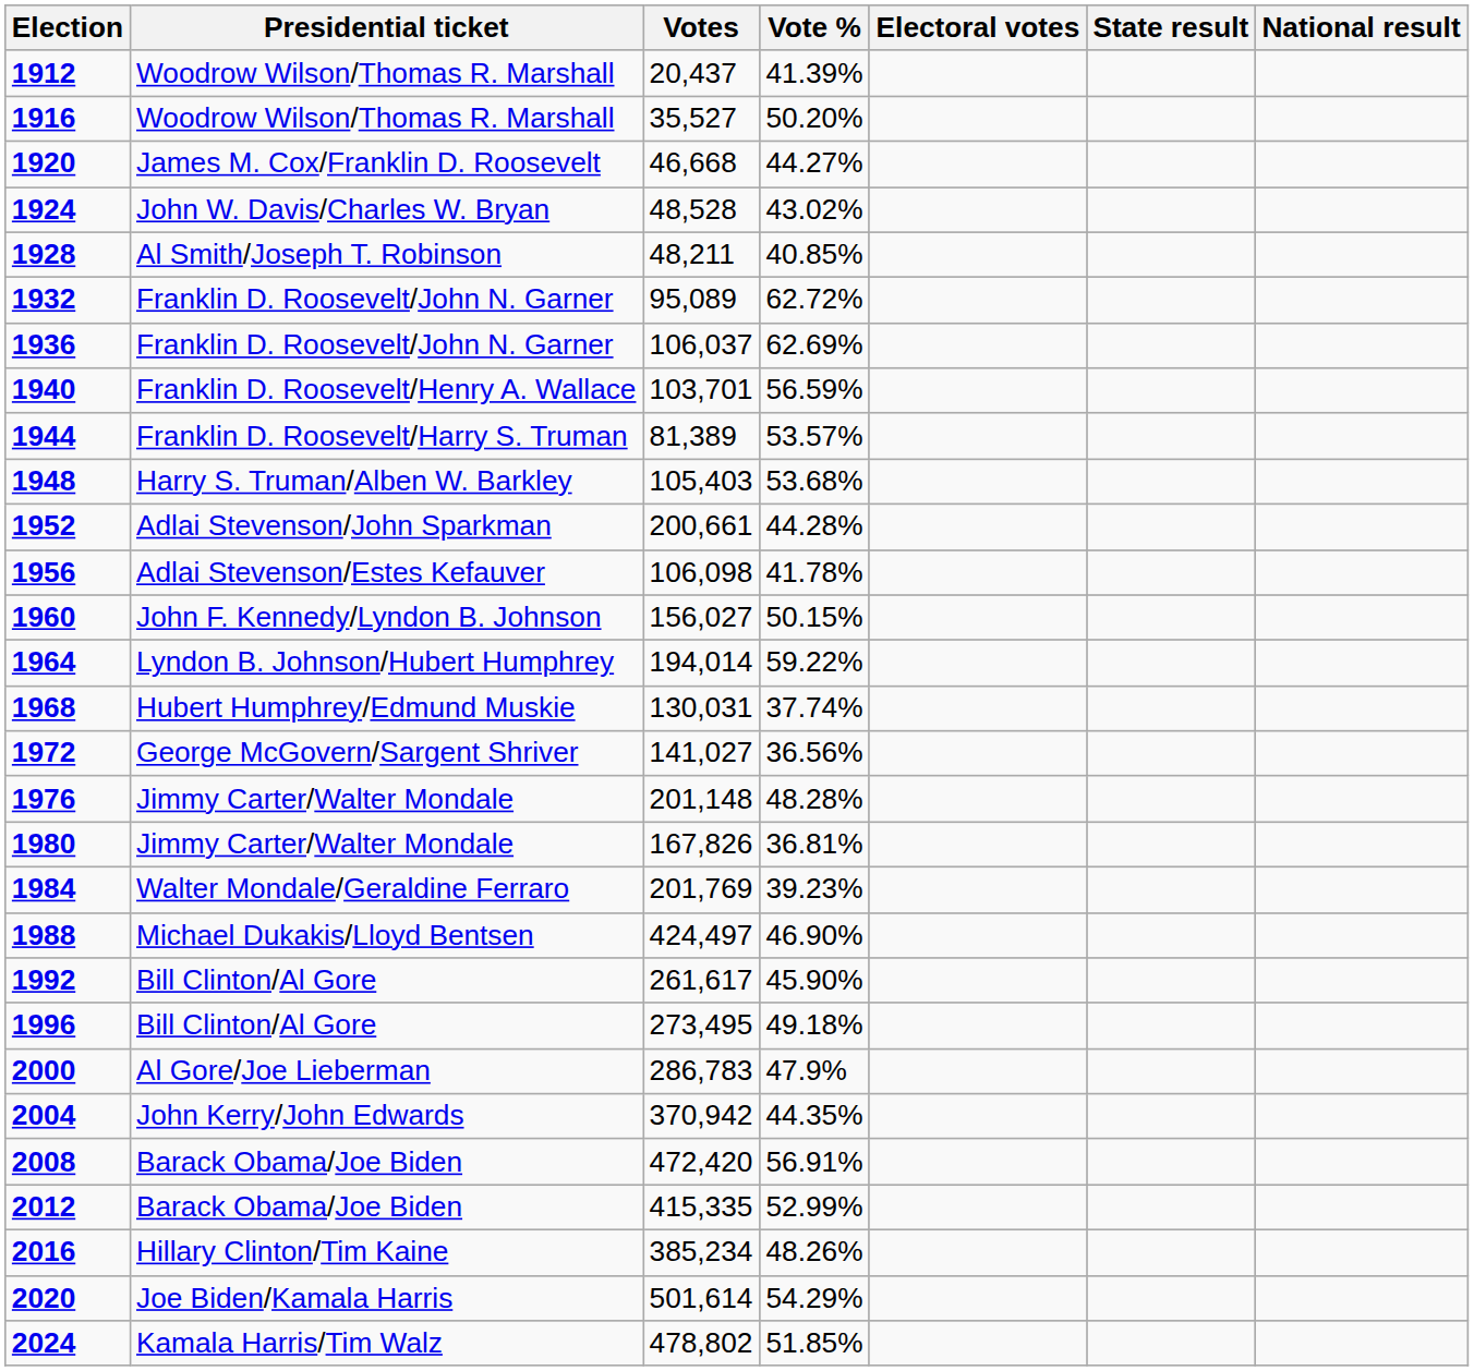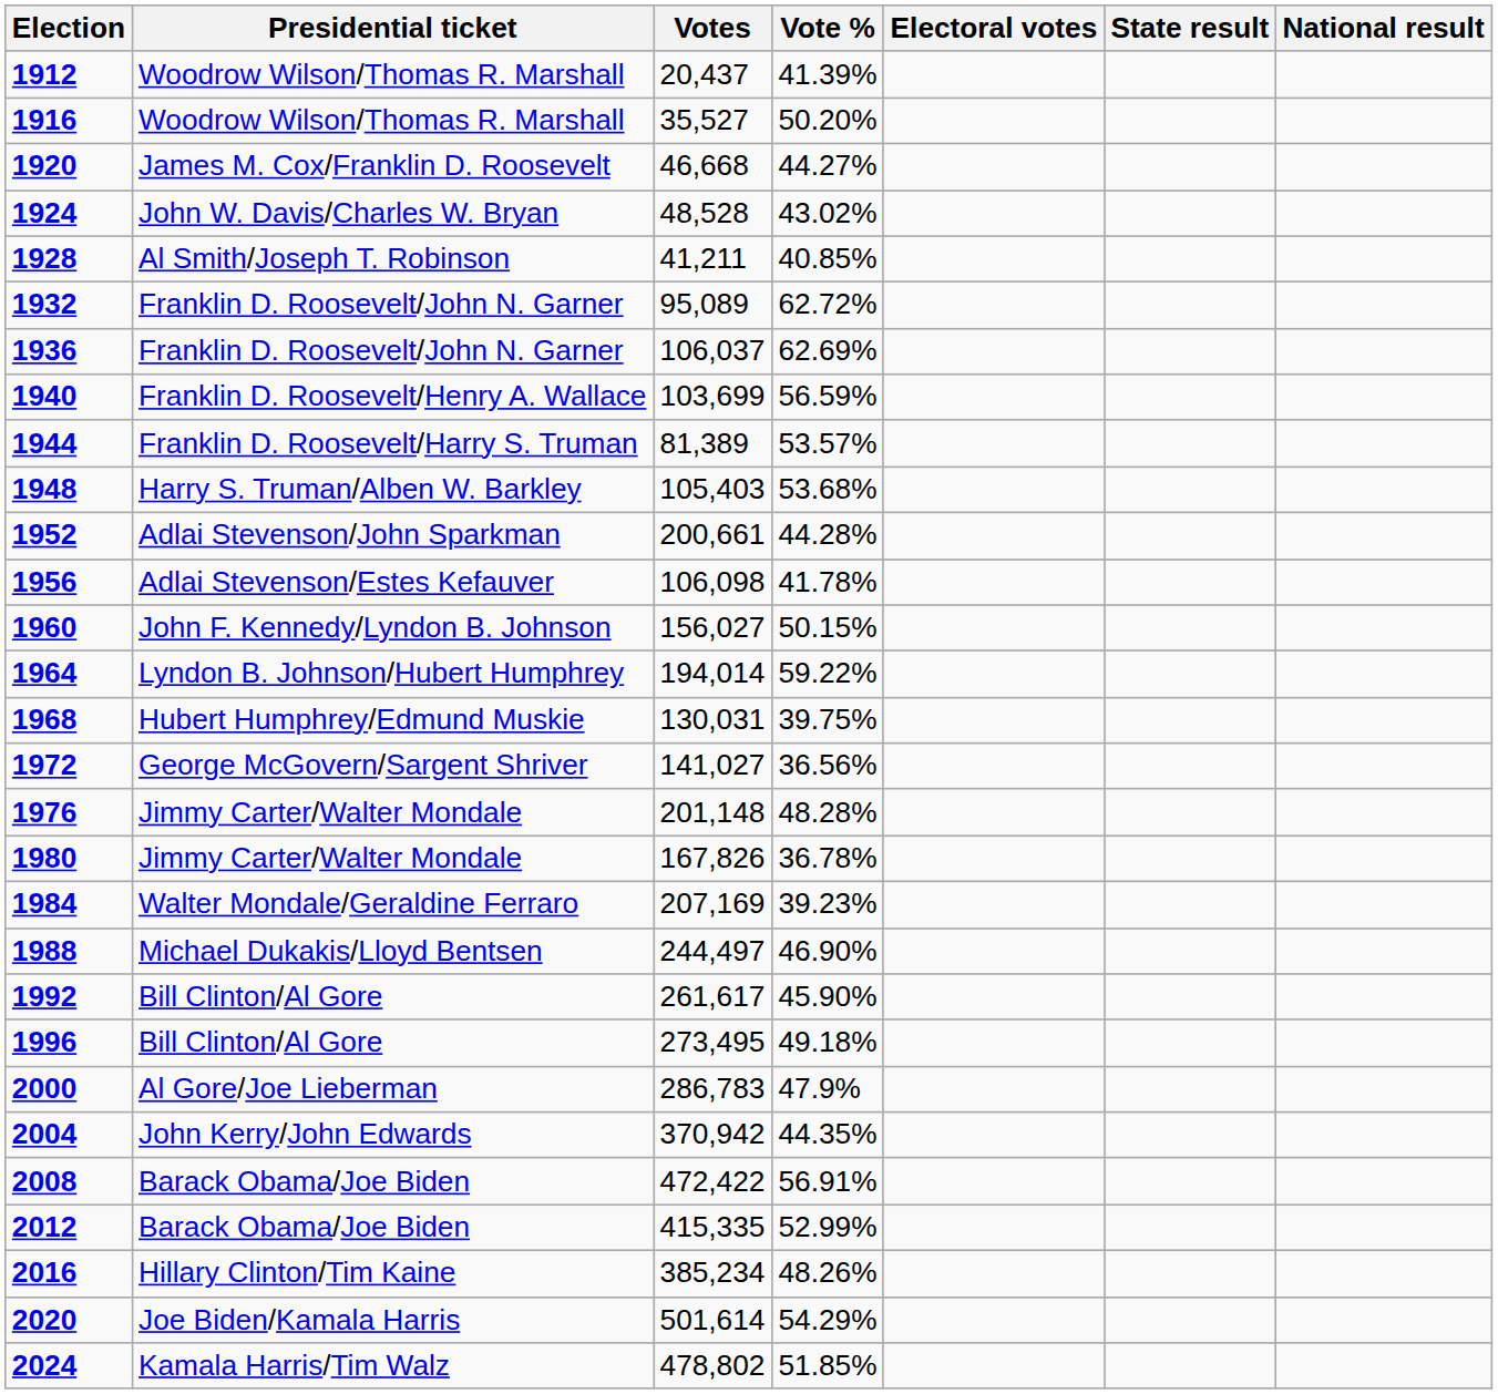1928 | Votes: 48,211 -> 41,211
1940 | Votes: 103,701 -> 103,699
1968 | Vote %: 37.74% -> 39.75%
1980 | Vote %: 36.81% -> 36.78%
1984 | Votes: 201,769 -> 207,169
1988 | Votes: 424,497 -> 244,497
2008 | Votes: 472,420 -> 472,422
